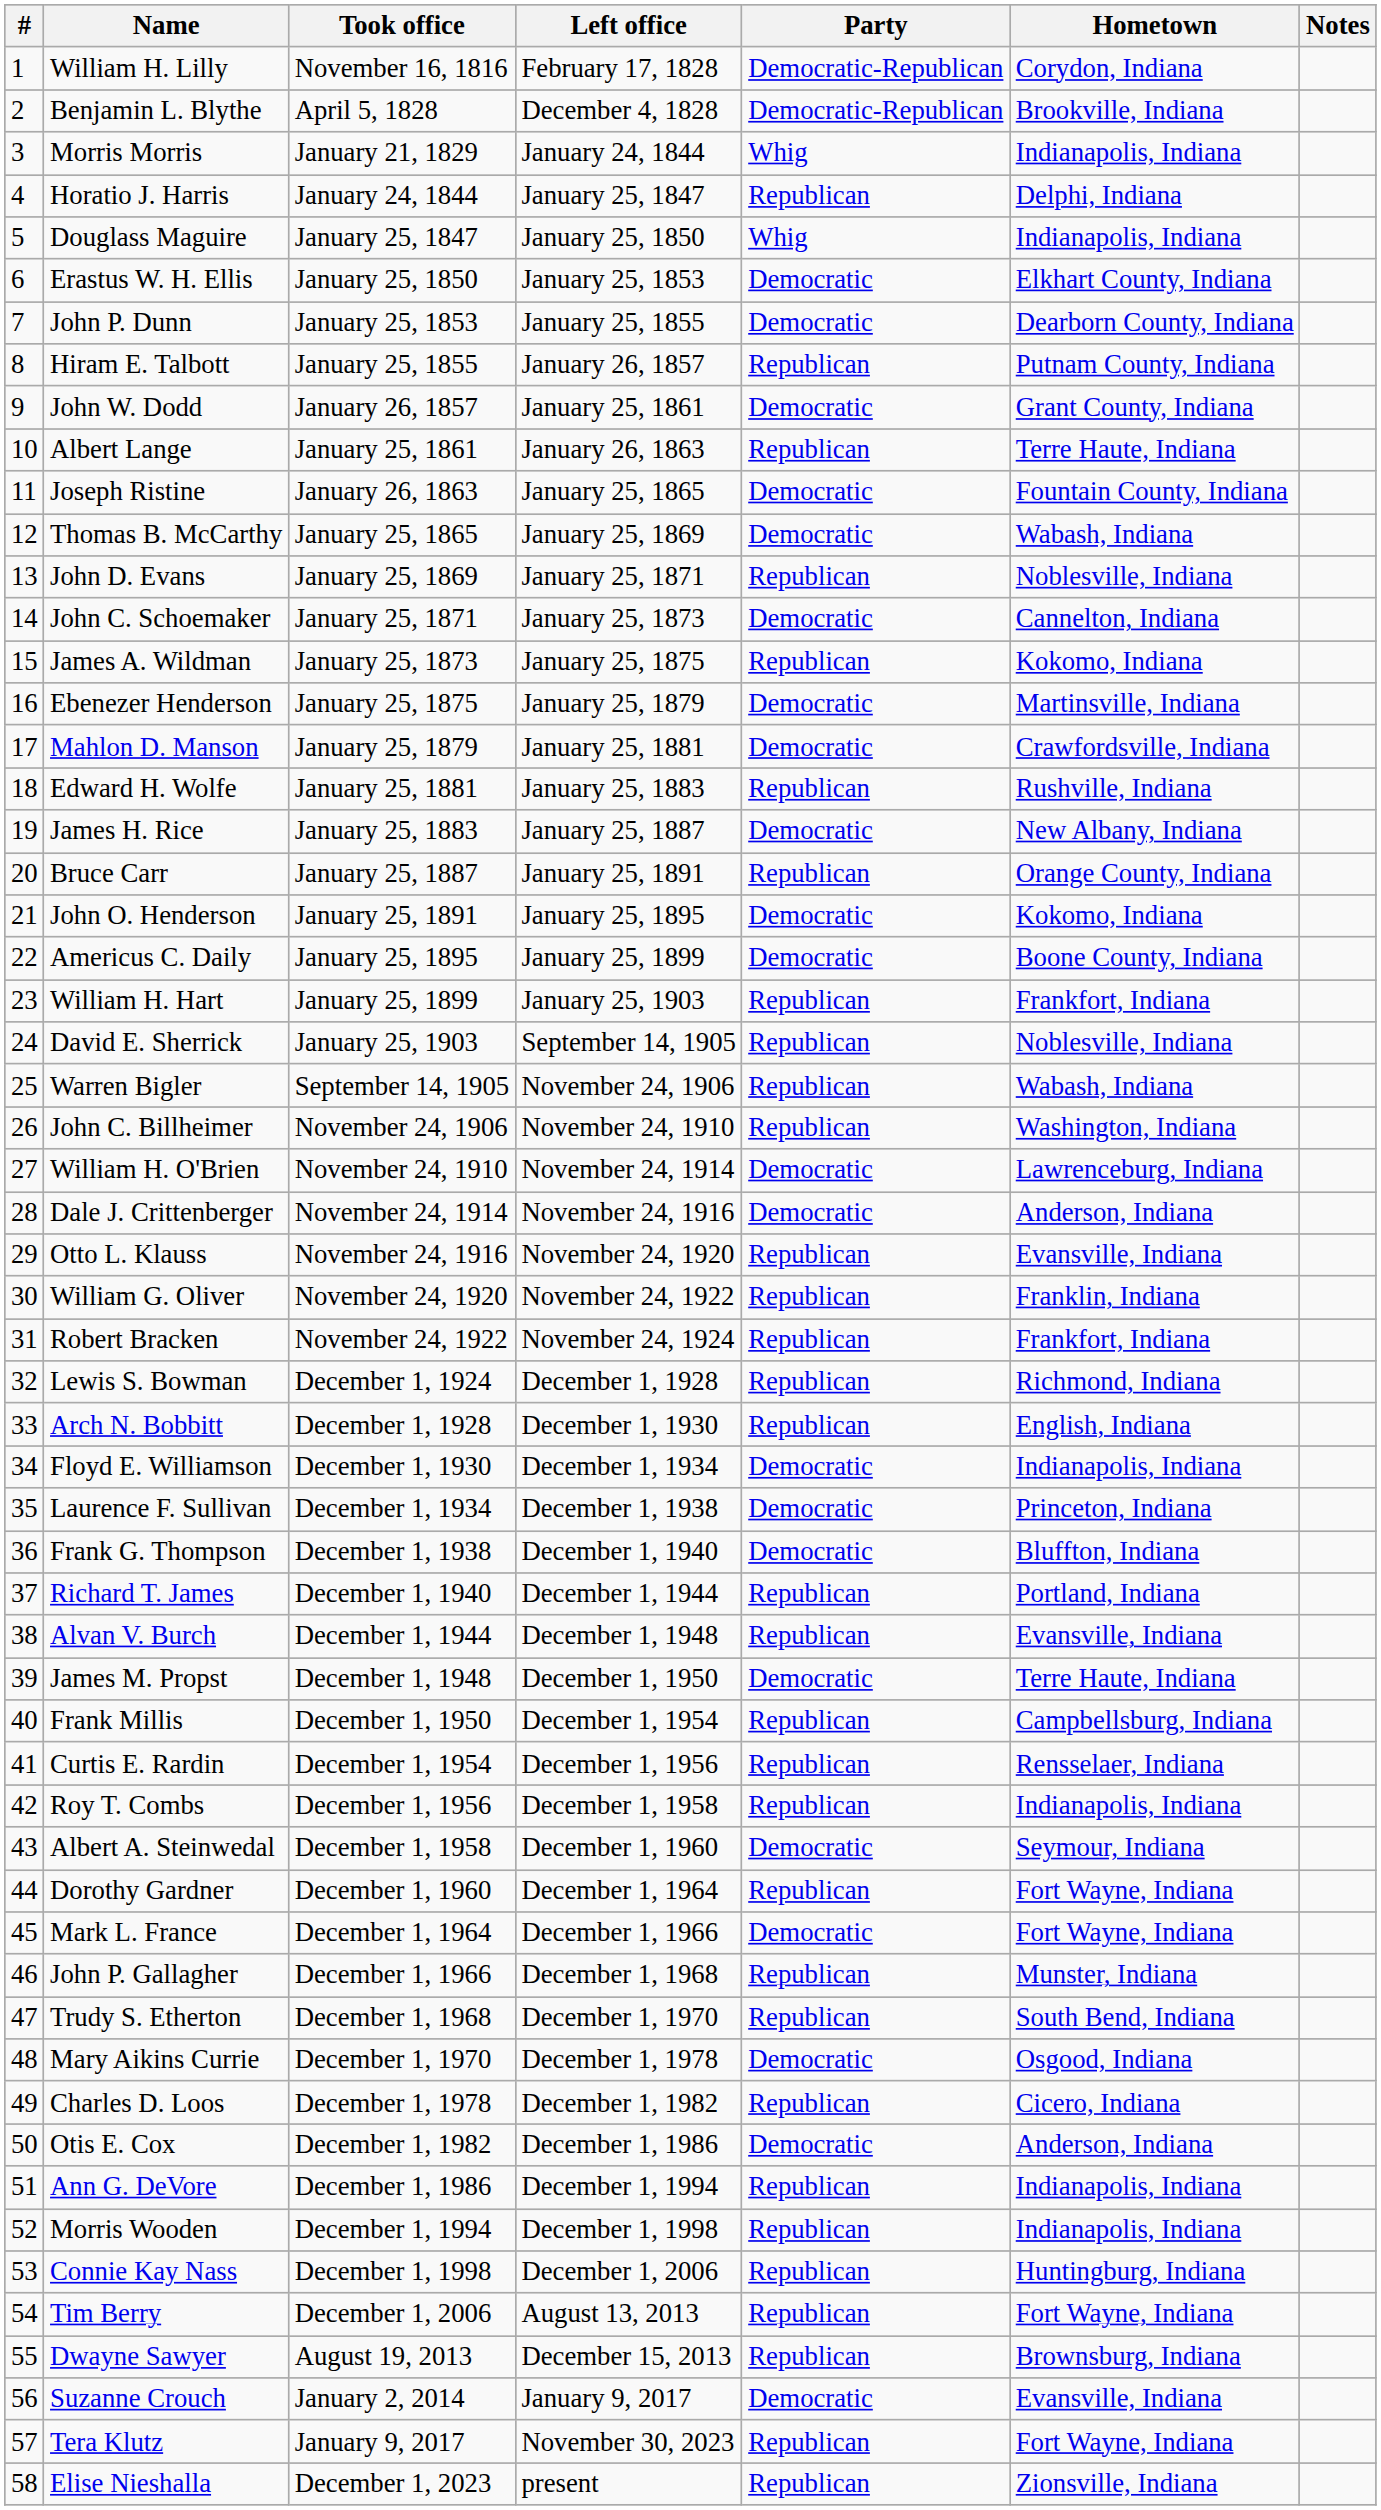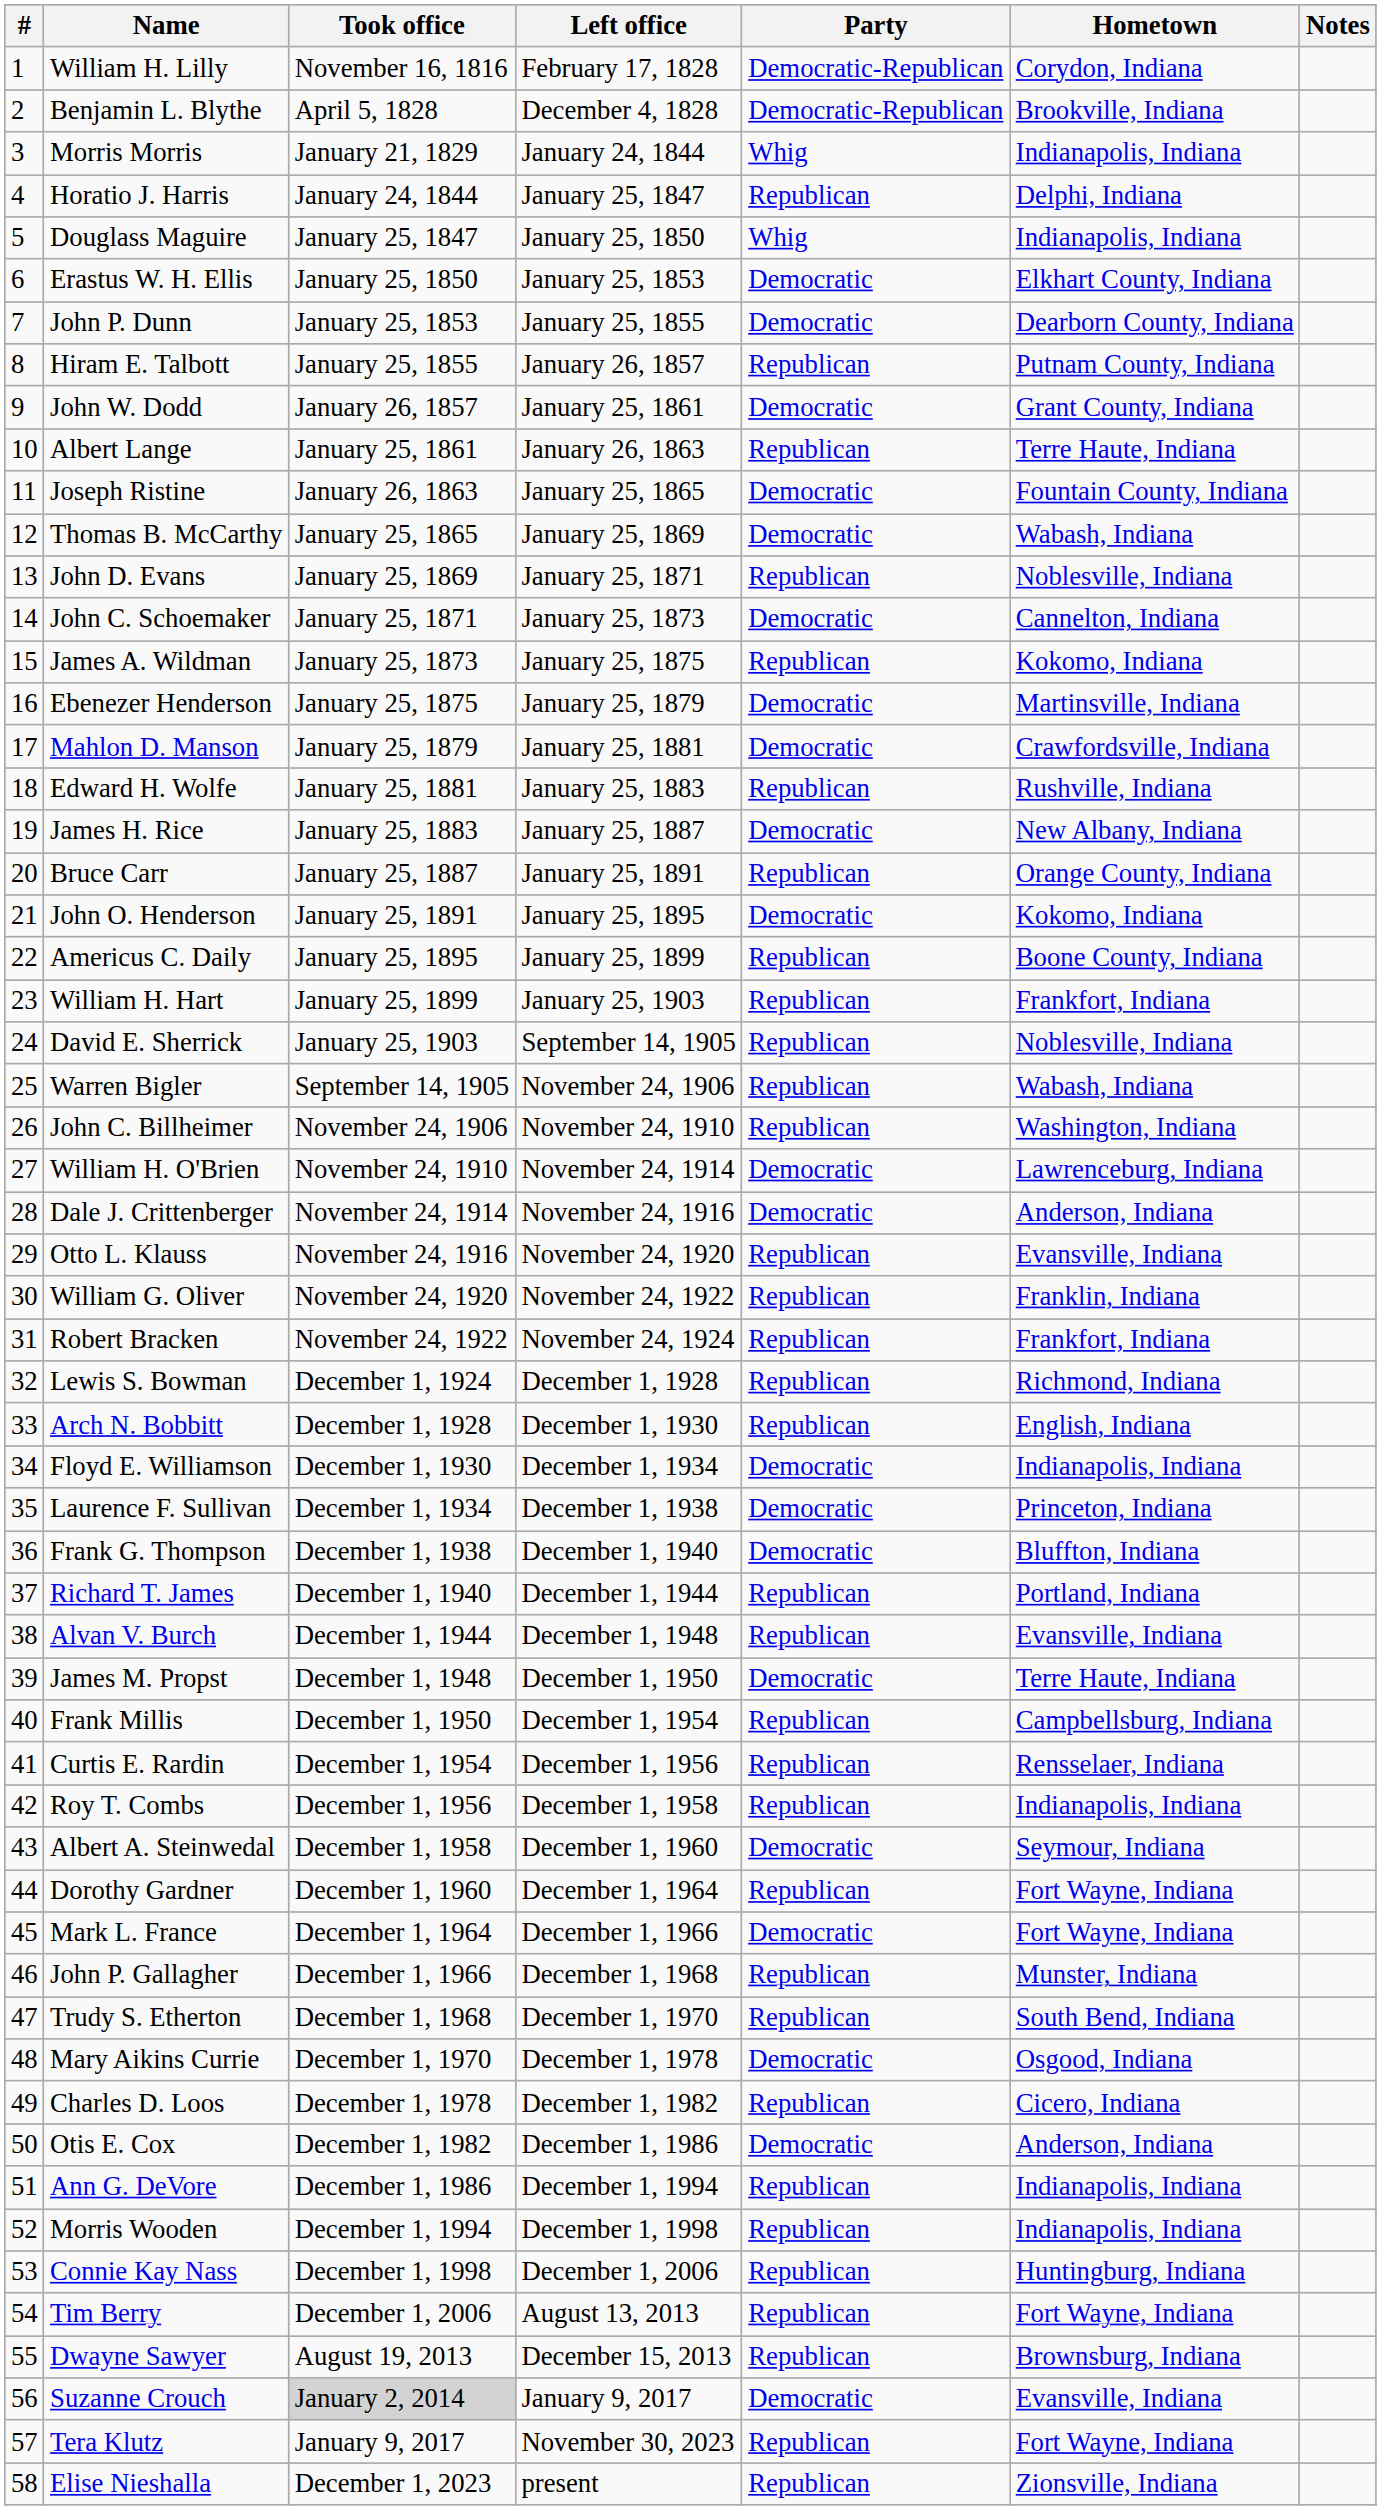Americus C. Daily | Party: Democratic -> Republican
Suzanne Crouch | Took office: no background -> lightgrey background
